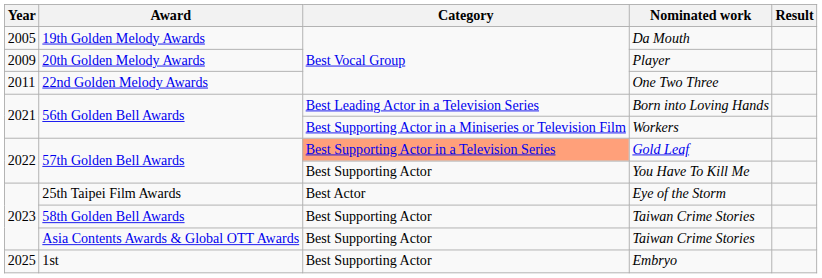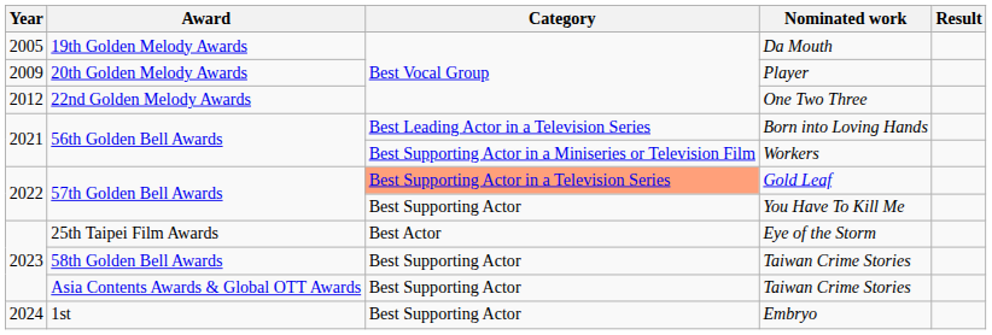One Two Three | Year: 2011 -> 2012
Embryo | Year: 2025 -> 2024
